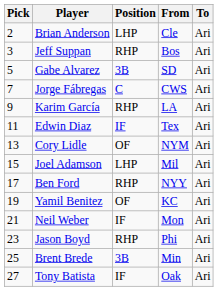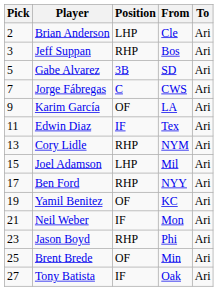Karim García | Position: RHP -> OF
Cory Lidle | Position: OF -> RHP
Brent Brede | Position: 3B -> OF
